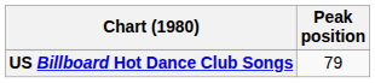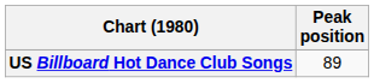US Billboard Hot Dance Club Songs | Peak position: 79 -> 89
